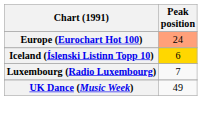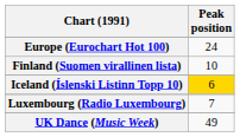Europe (Eurochart Hot 100) | Peak position: lightsalmon background -> no background
+ row: Finland (Suomen virallinen lista) | 10
